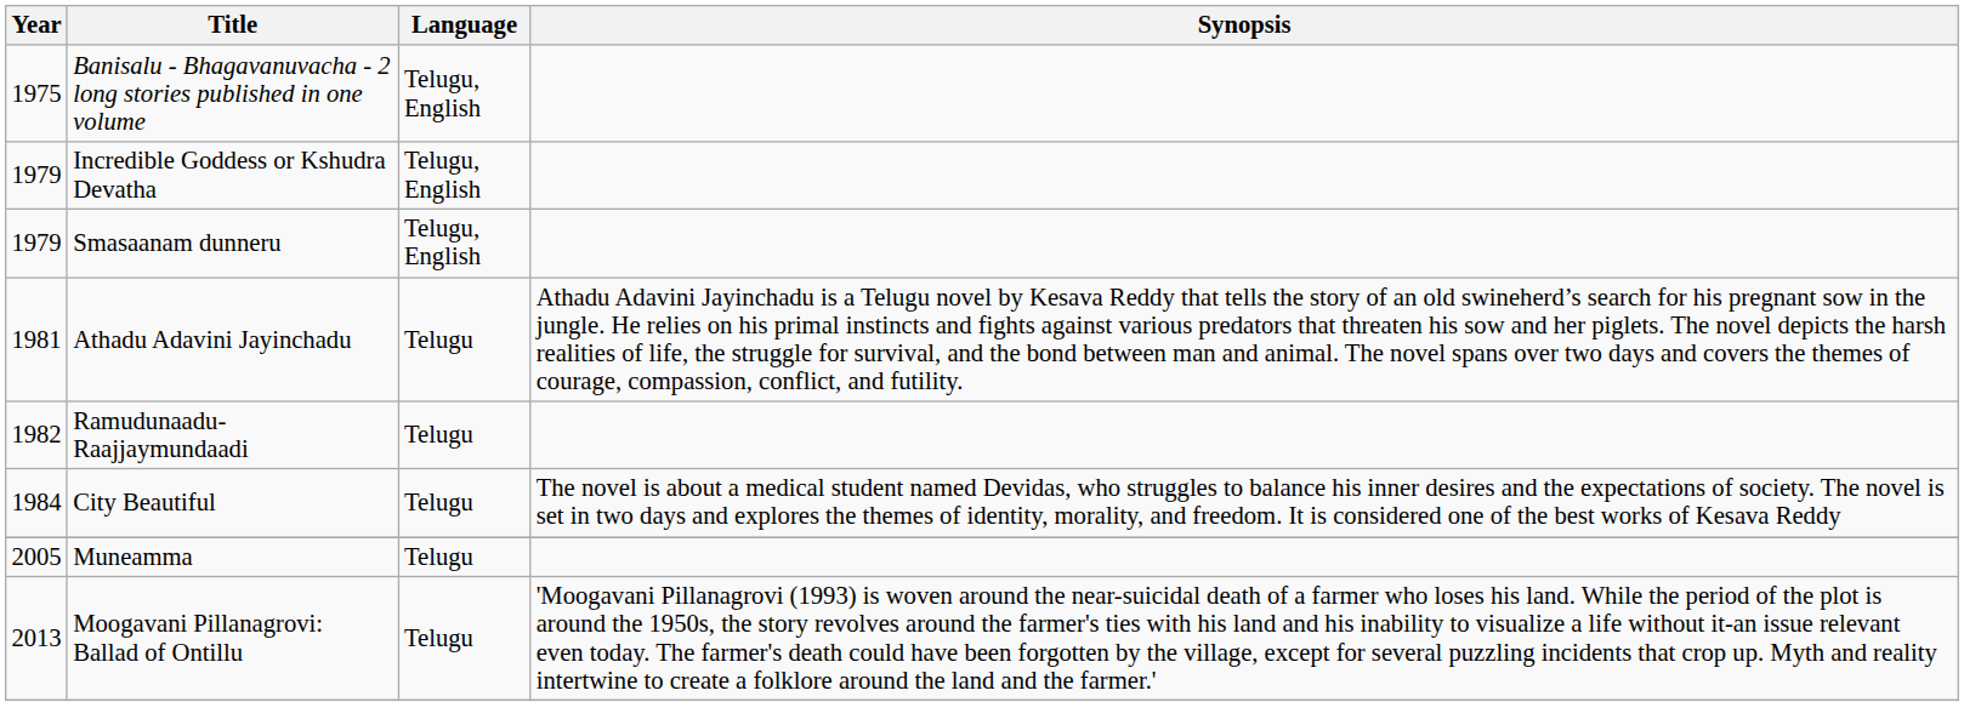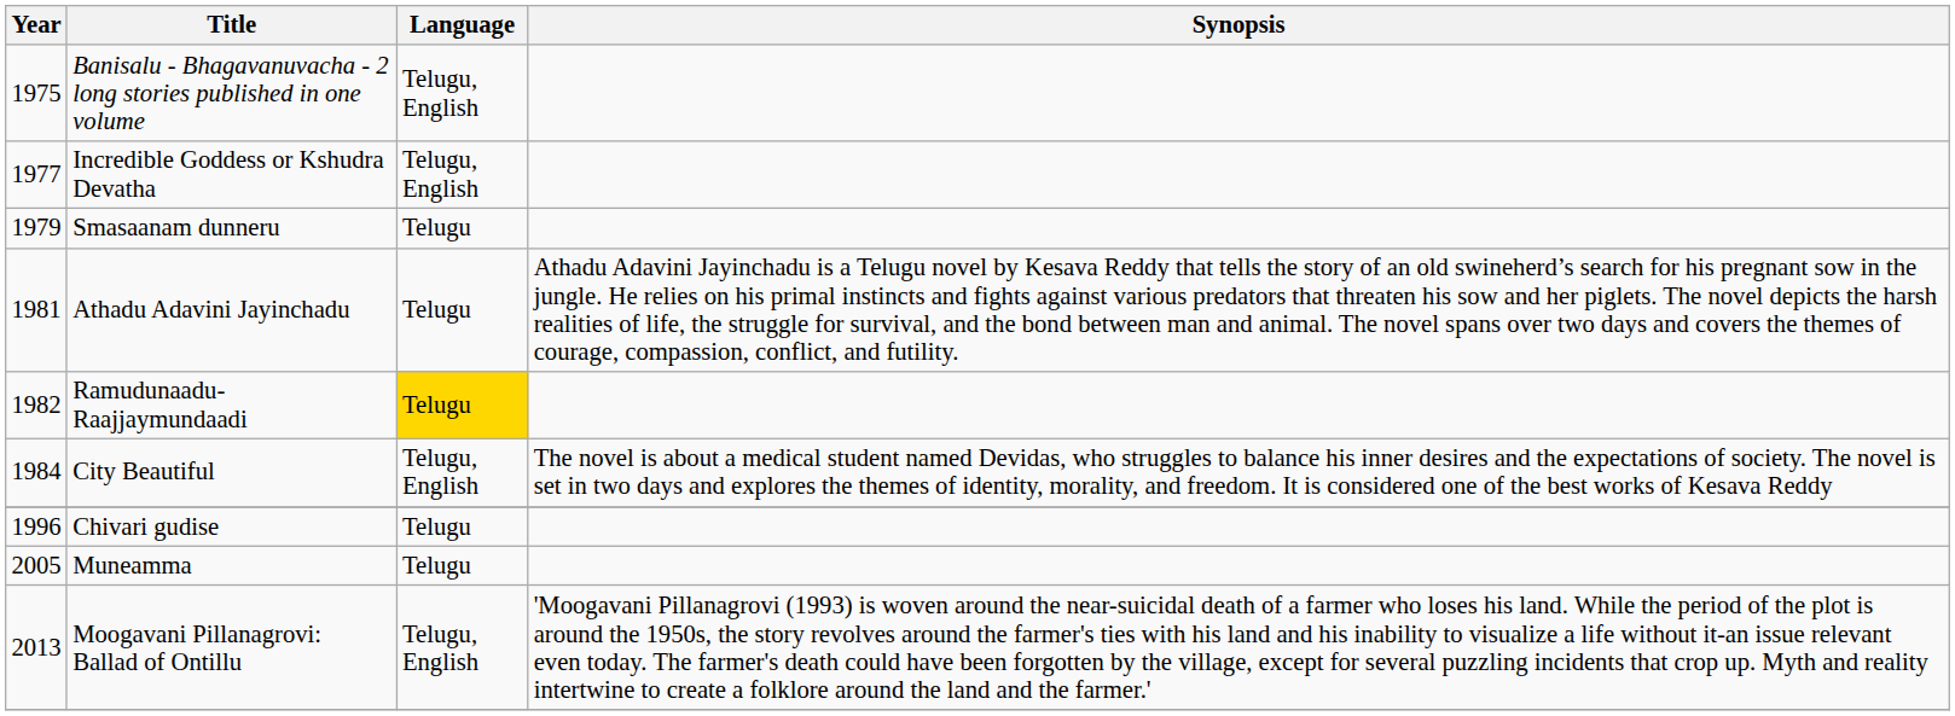Incredible Goddess or Kshudra Devatha | Year: 1979 -> 1977
Smasaanam dunneru | Language: Telugu, English -> Telugu
Ramudunaadu- Raajjaymundaadi | Language: no background -> gold background
City Beautiful | Language: Telugu -> Telugu, English
+ row: 1996 | Chivari gudise | Telugu
Moogavani Pillanagrovi: Ballad of Ontillu | Language: Telugu -> Telugu, English
